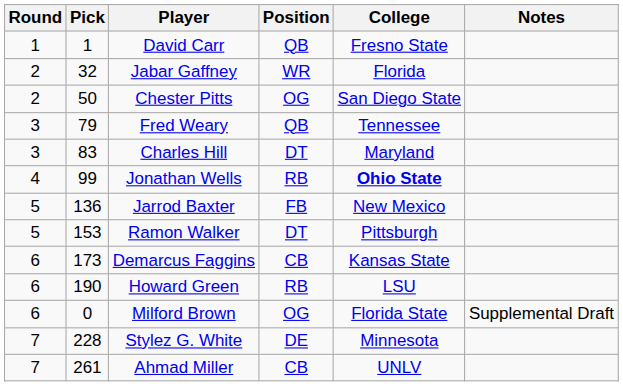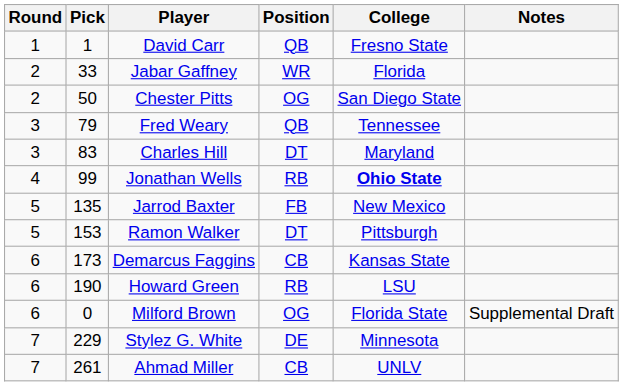Jabar Gaffney | Pick: 32 -> 33
Jarrod Baxter | Pick: 136 -> 135
Stylez G. White | Pick: 228 -> 229
